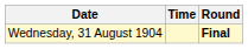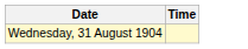- column: Round | Final
